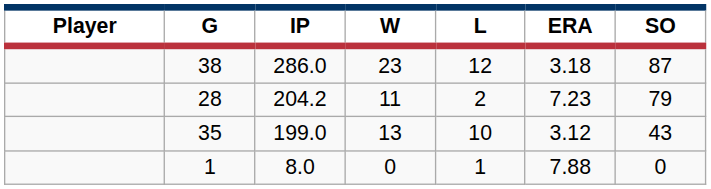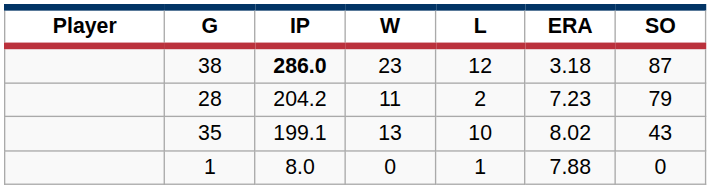38 | IP: normal -> bold
35 | IP: 199.0 -> 199.1
35 | ERA: 3.12 -> 8.02
